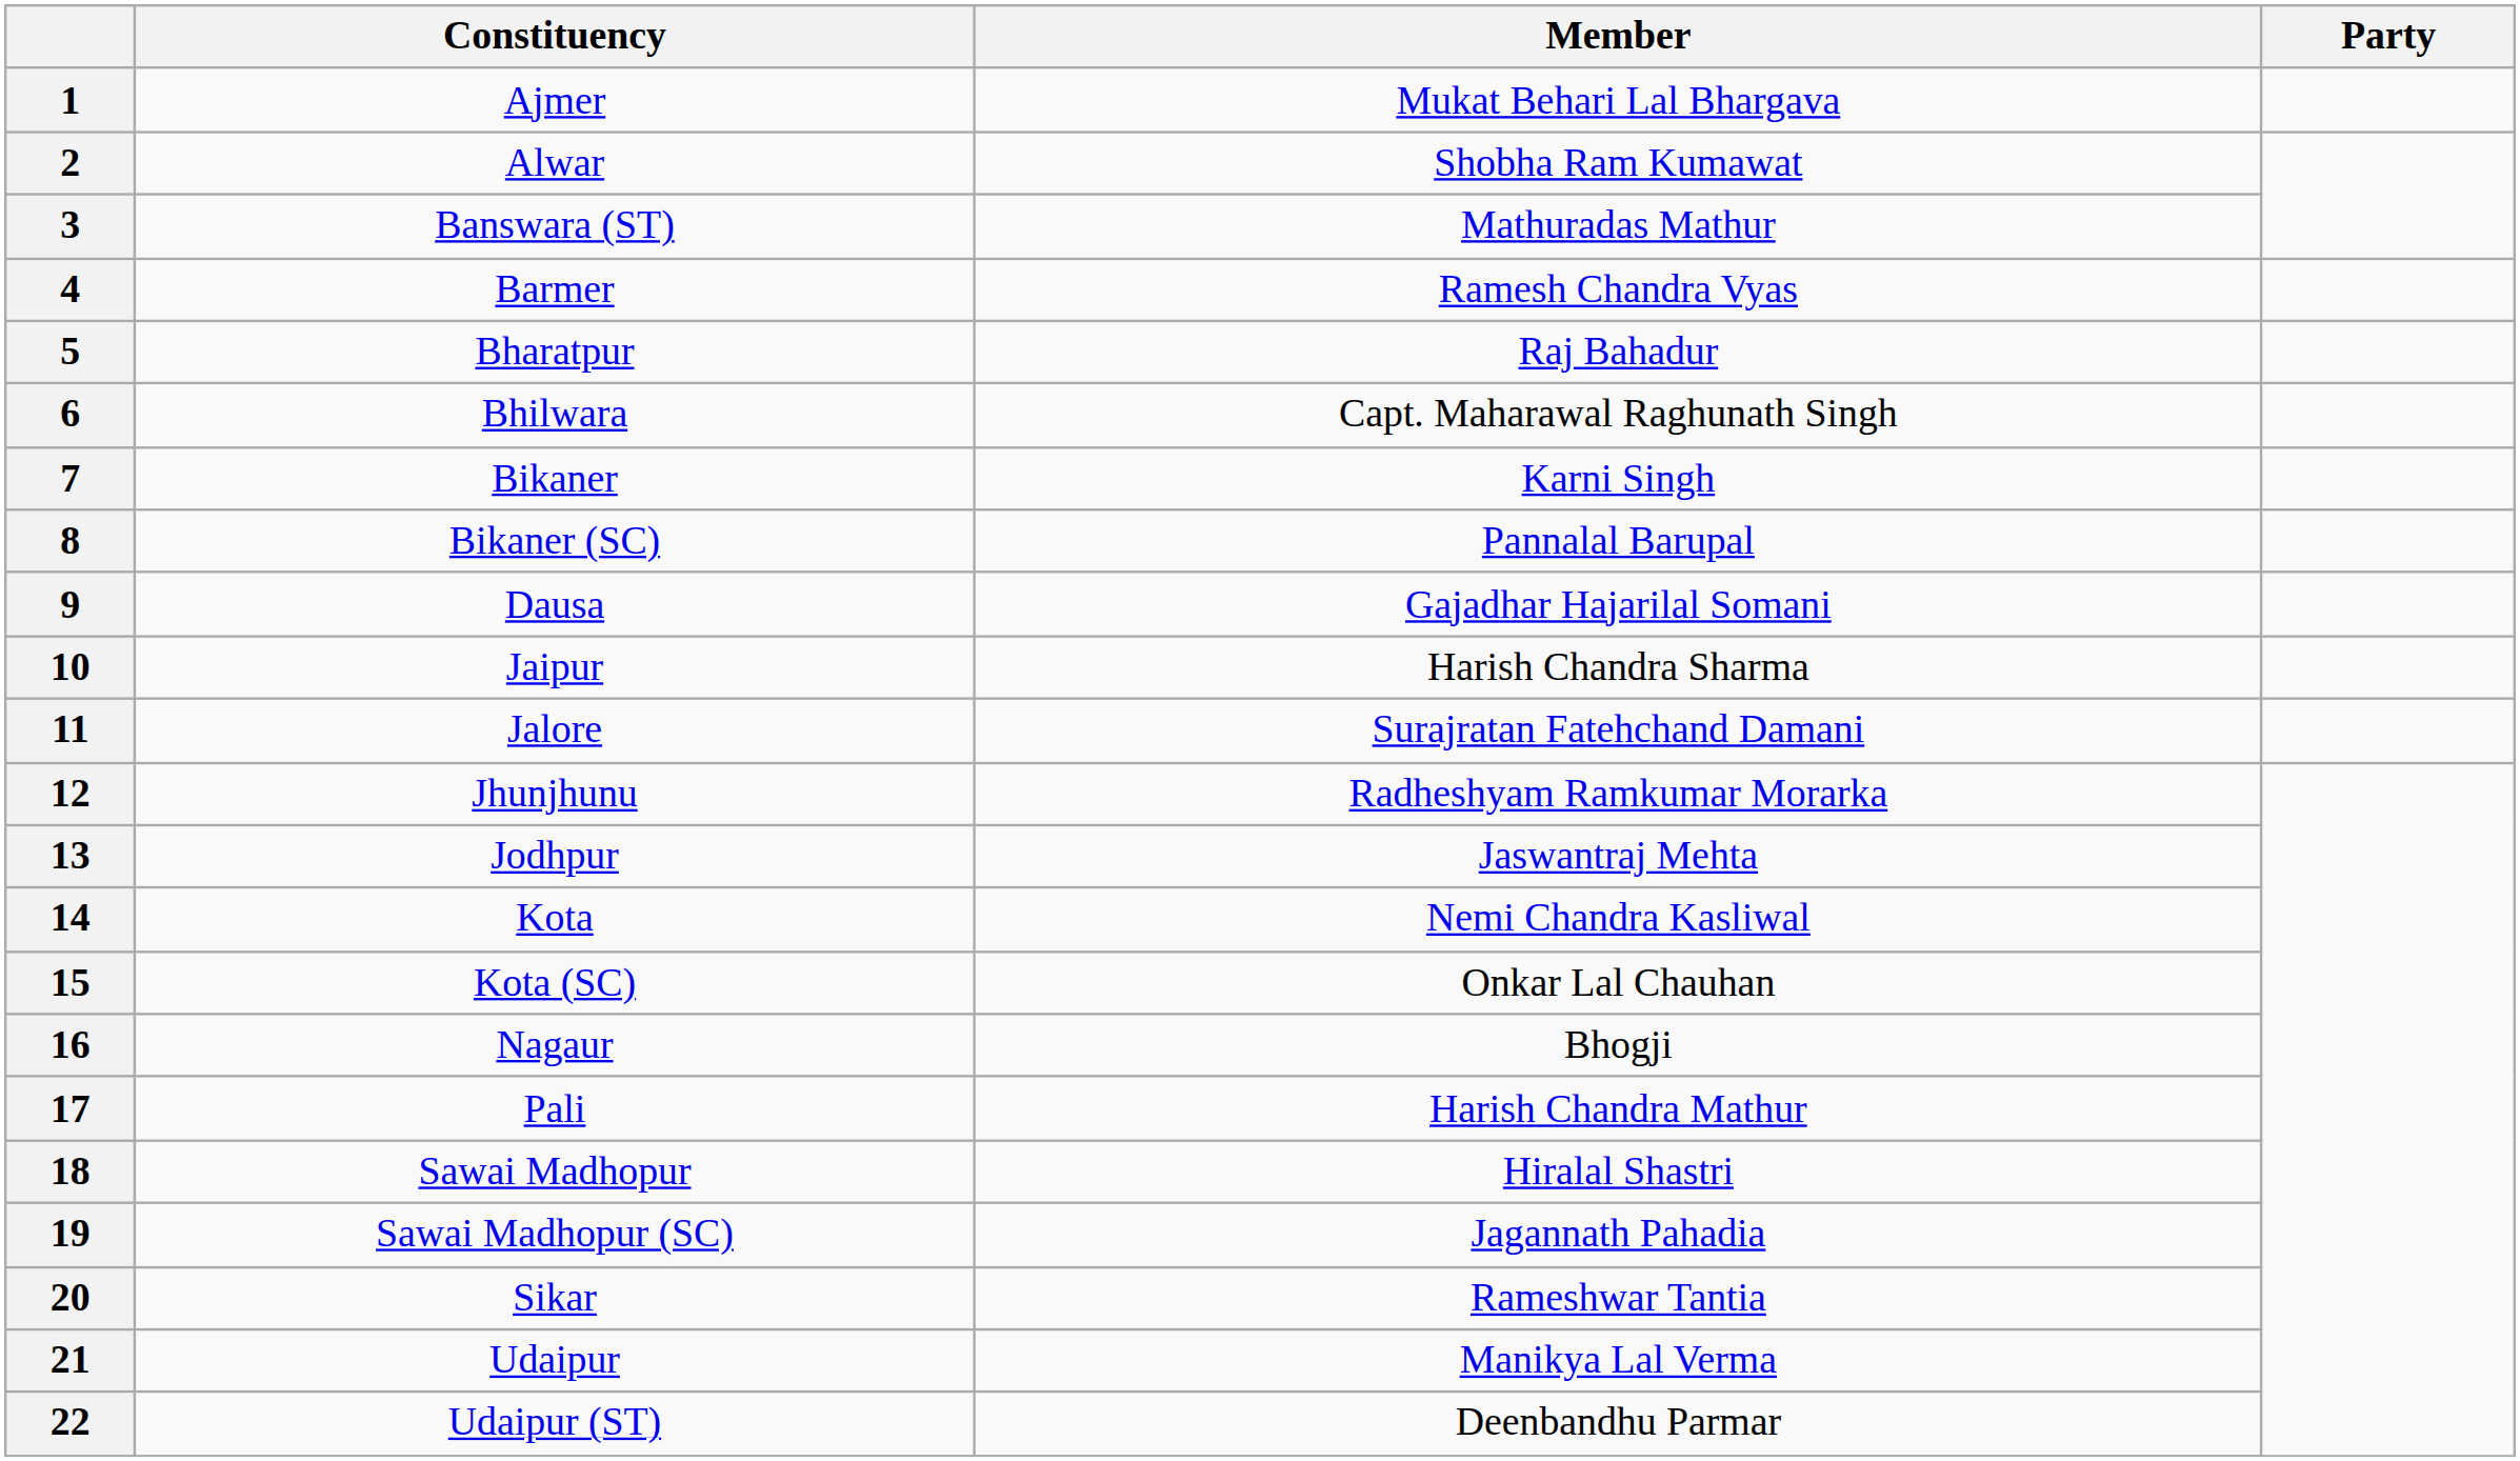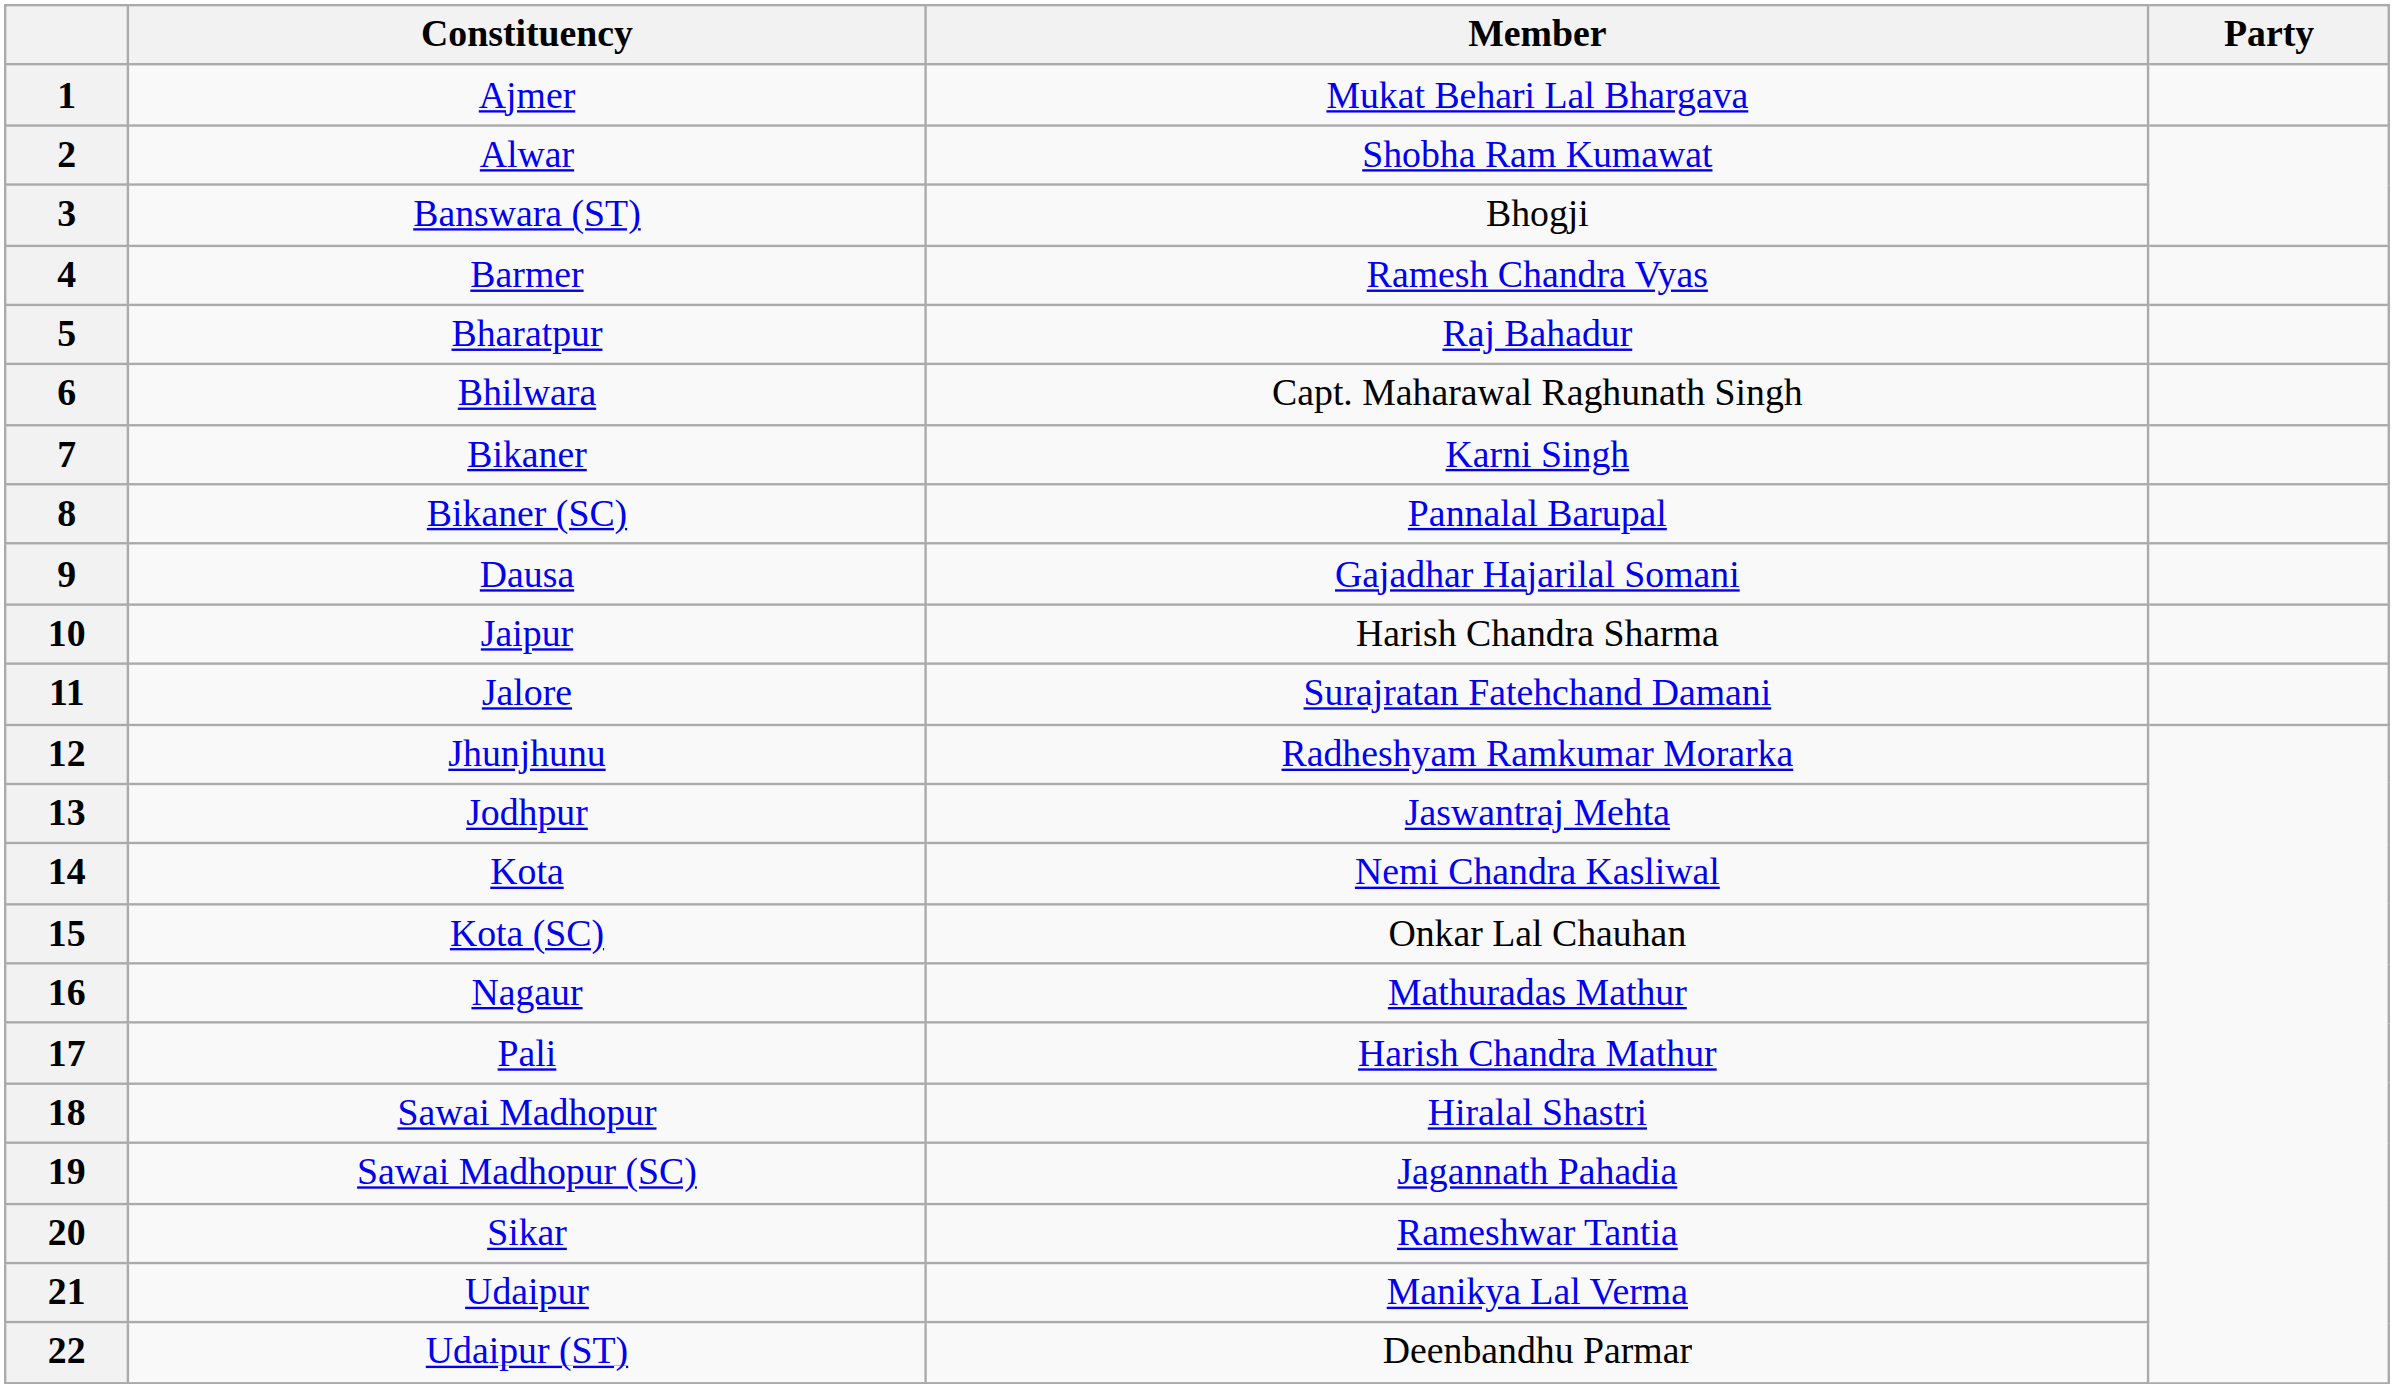3 | Member: Mathuradas Mathur -> Bhogji
16 | Member: Bhogji -> Mathuradas Mathur
